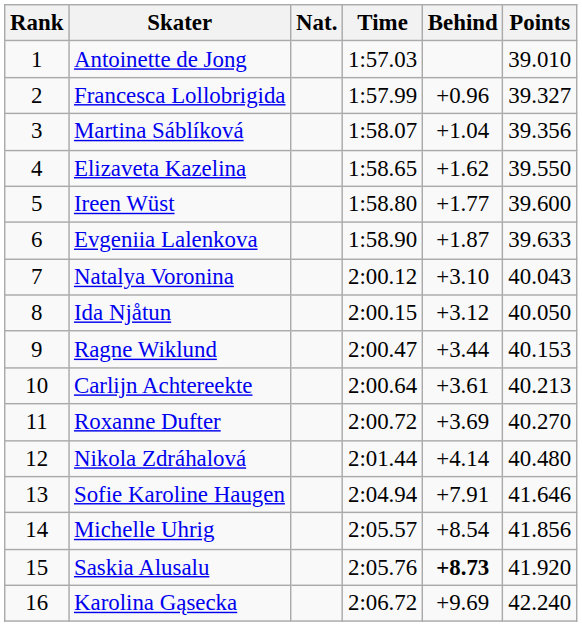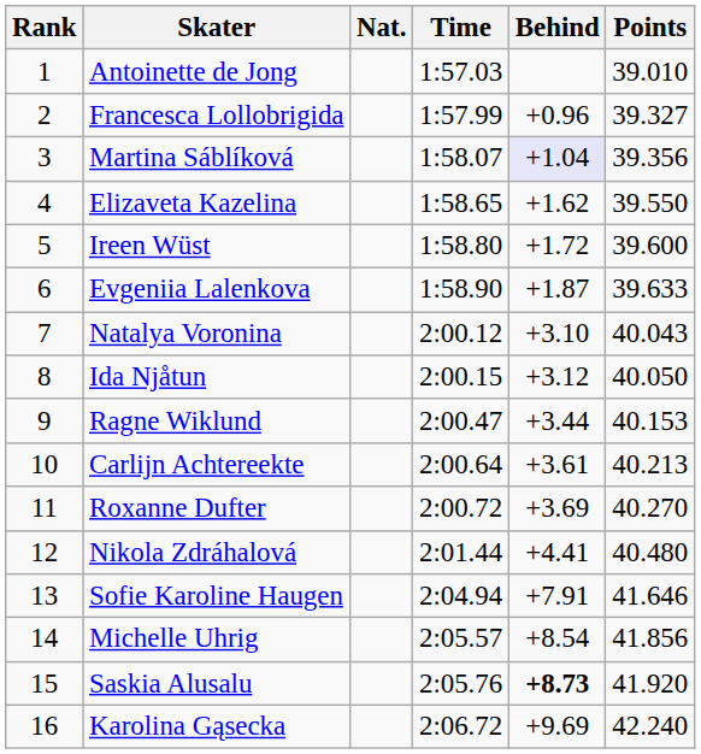Martina Sáblíková | Behind: no background -> lavender background
Ireen Wüst | Behind: +1.77 -> +1.72
Nikola Zdráhalová | Behind: +4.14 -> +4.41
